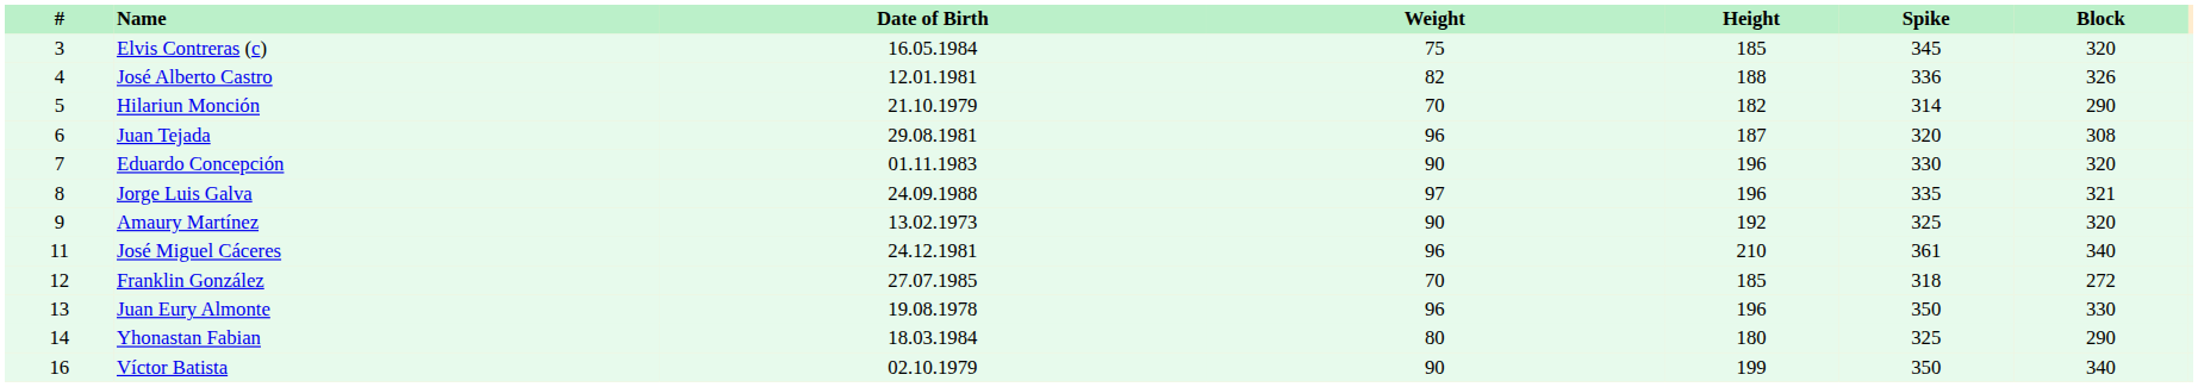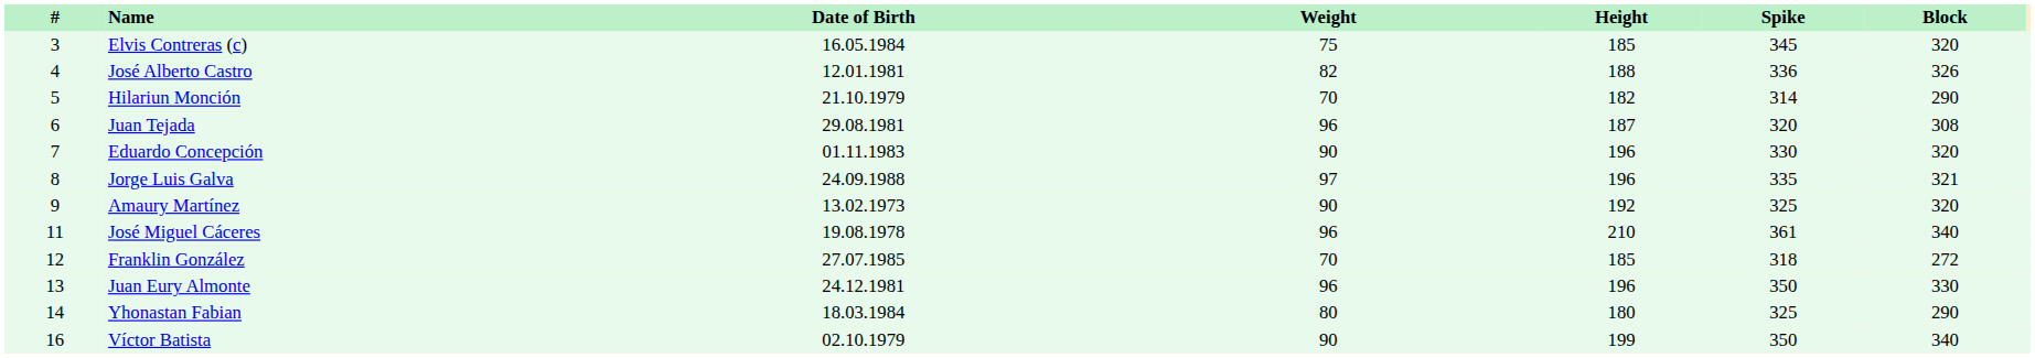José Miguel Cáceres | Date of Birth: 24.12.1981 -> 19.08.1978
Juan Eury Almonte | Date of Birth: 19.08.1978 -> 24.12.1981
